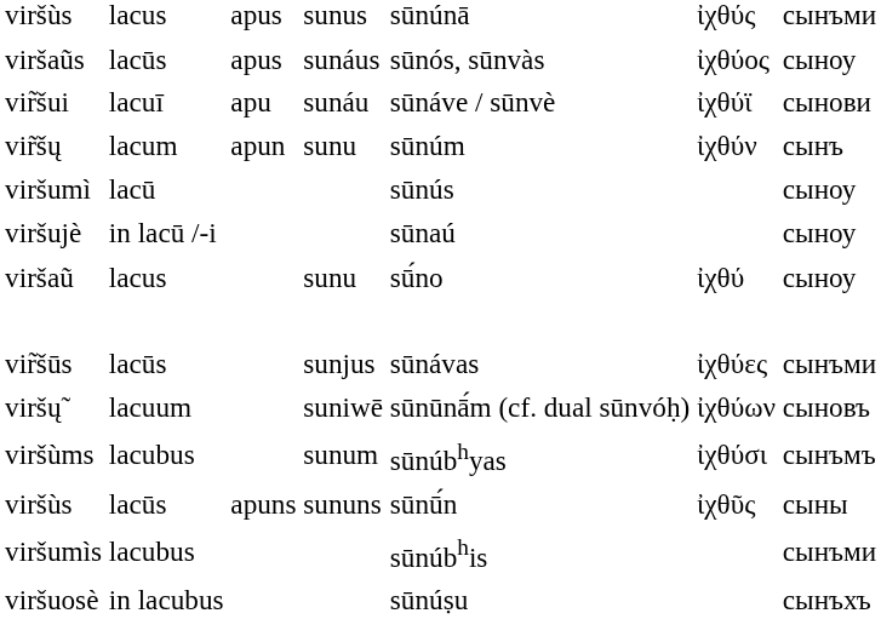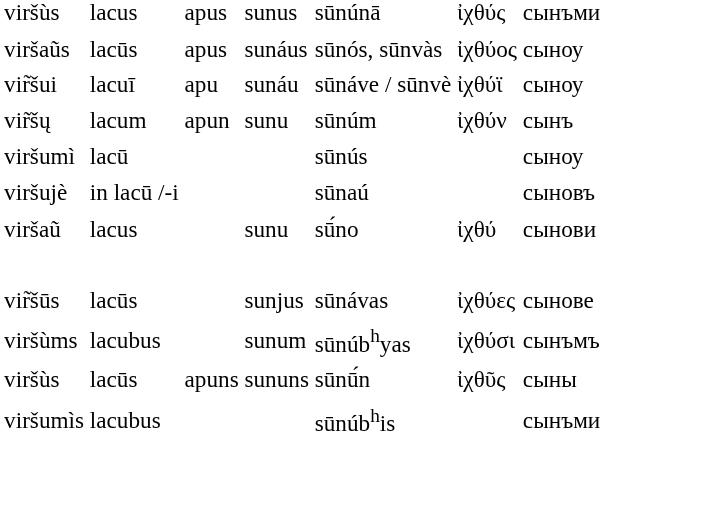vir̃šui | column 7: сынови -> сыноу
viršujè | column 7: сыноу -> сыновъ
viršaũ | column 7: сыноу -> сынови
vir̃šūs | column 7: сынъми -> сынове
- row: viršų̃ | lacuum | suniwē | sūnūnā́m (cf. dual sūnvóḥ) | ἰχθύων | сыновъ
- row: viršuosè | in lacubus | sūnúṣu | сынъхъ
